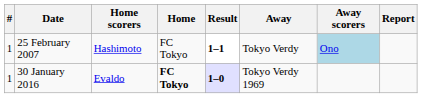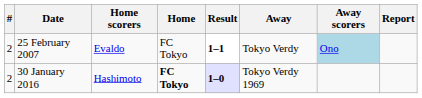25 February 2007 | #: 1 -> 2
25 February 2007 | Home scorers: Hashimoto -> Evaldo
30 January 2016 | #: 1 -> 2
30 January 2016 | Home scorers: Evaldo -> Hashimoto
